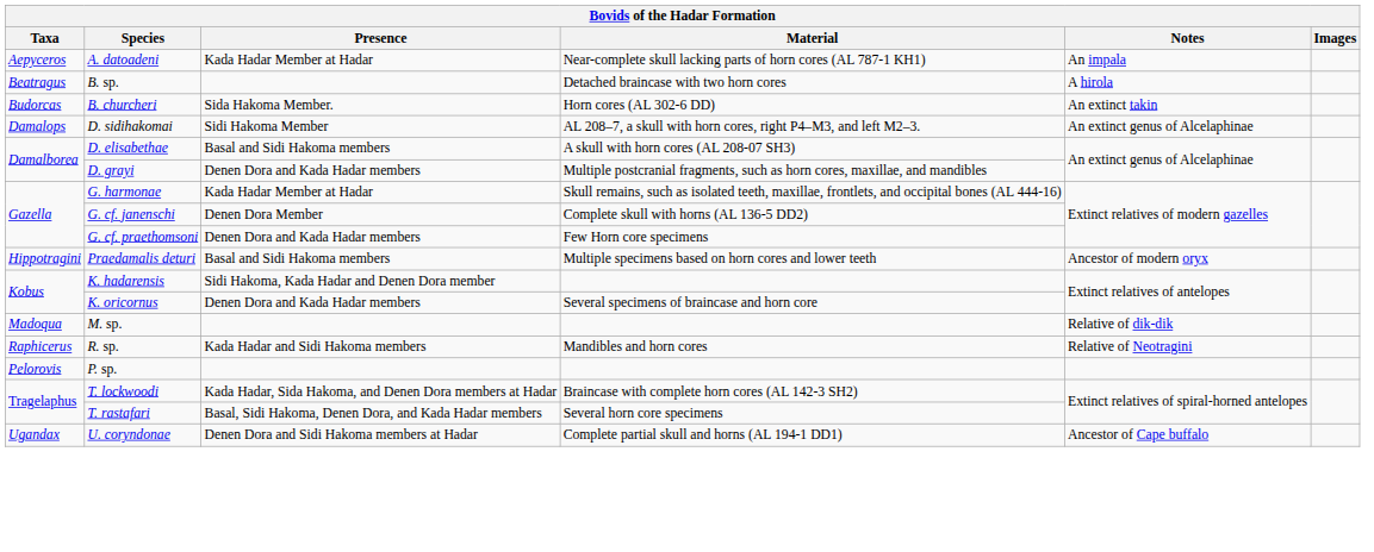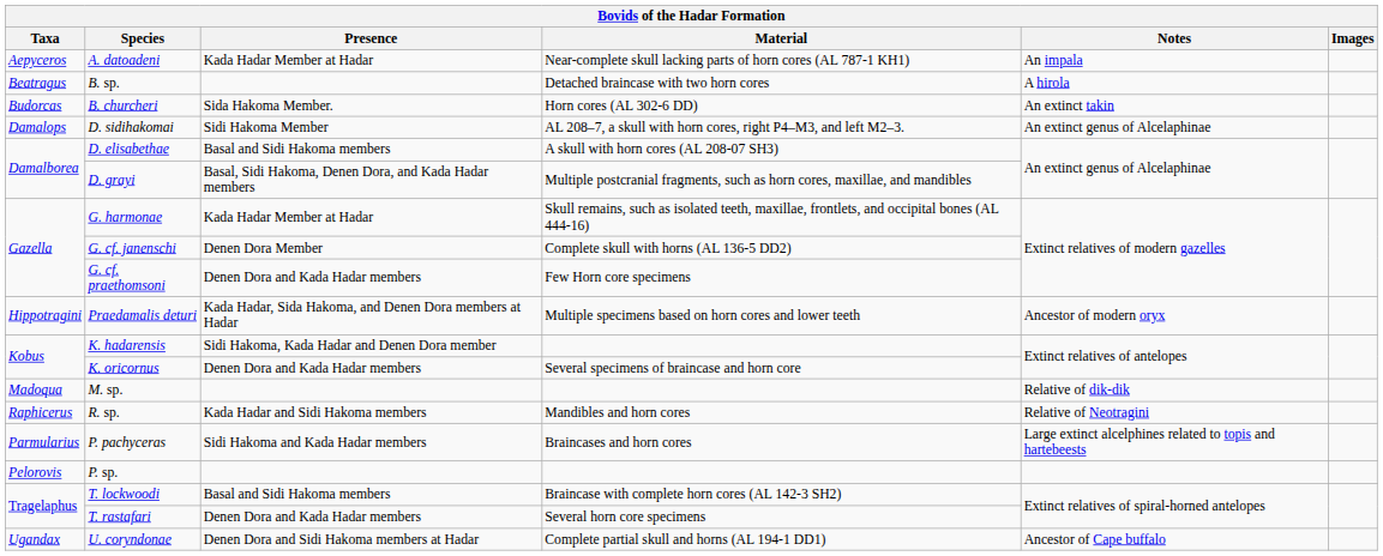D. grayi | Presence: Denen Dora and Kada Hadar members -> Basal, Sidi Hakoma, Denen Dora, and Kada Hadar members
Praedamalis deturi | Presence: Basal and Sidi Hakoma members -> Kada Hadar, Sida Hakoma, and Denen Dora members at Hadar
+ row: Parmularius | P. pachyceras | Sidi Hakoma and Kada Hadar members | Braincases and horn cores | Large extinct alcelphines related to topis and hartebeests
T. lockwoodi | Presence: Kada Hadar, Sida Hakoma, and Denen Dora members at Hadar -> Basal and Sidi Hakoma members
T. rastafari | Presence: Basal, Sidi Hakoma, Denen Dora, and Kada Hadar members -> Denen Dora and Kada Hadar members
